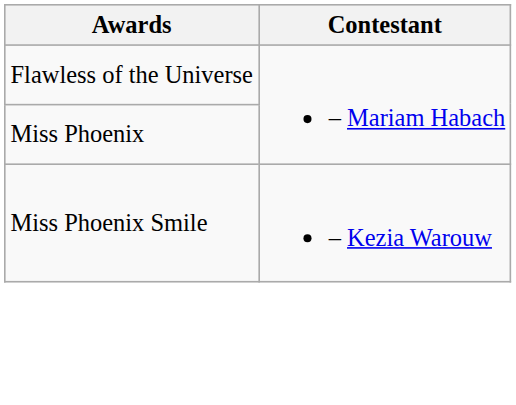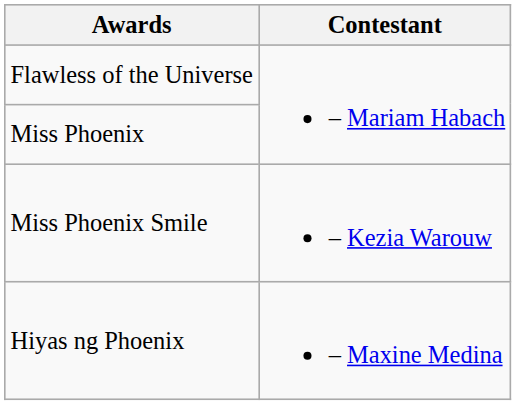+ row: Hiyas ng Phoenix | – Maxine Medina
